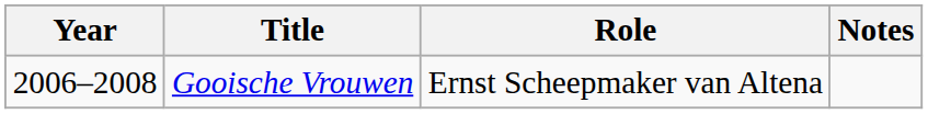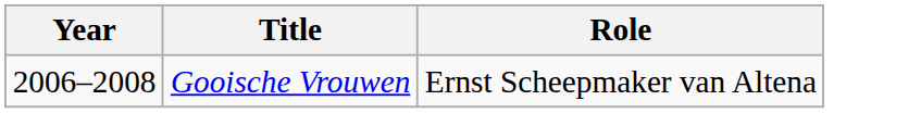- column: Notes
